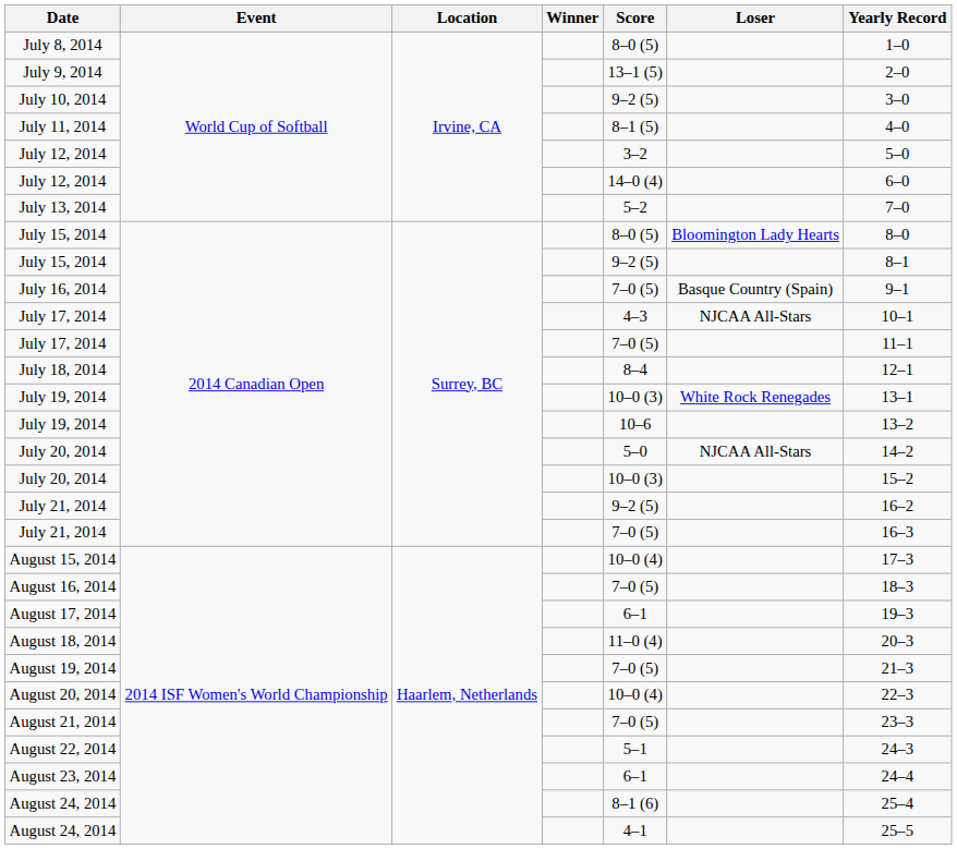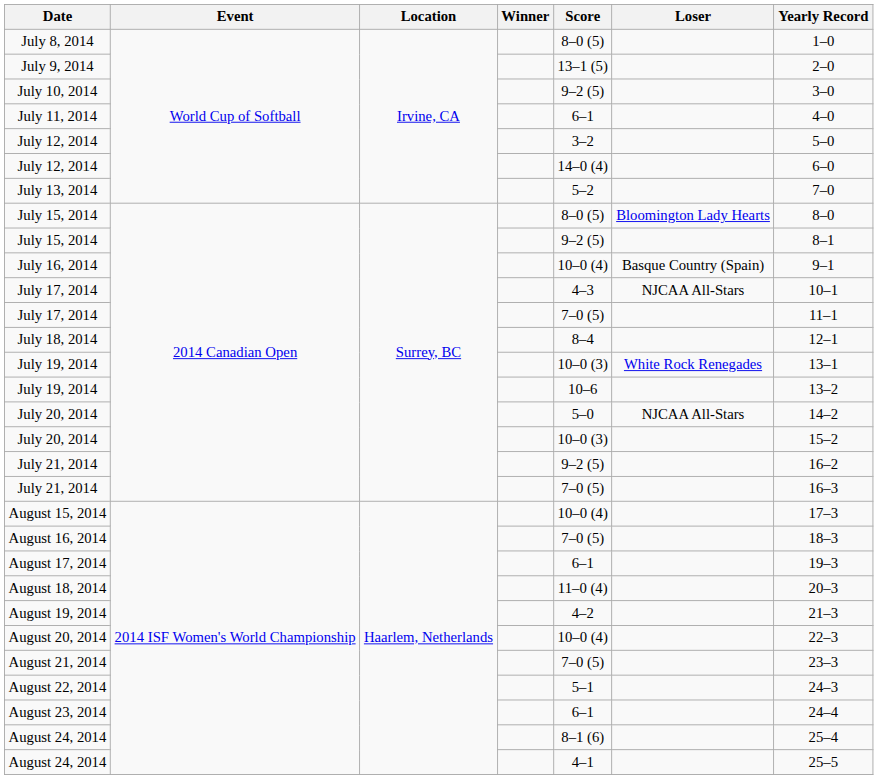July 11, 2014 | Score: 8–1 (5) -> 6–1
July 16, 2014 | Score: 7–0 (5) -> 10–0 (4)
August 19, 2014 | Score: 7–0 (5) -> 4–2
